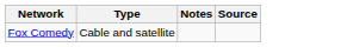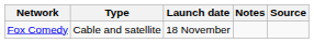+ column: Launch date | 18 November
